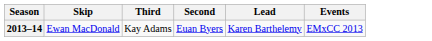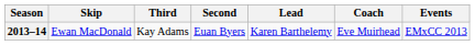+ column: Coach | Eve Muirhead
